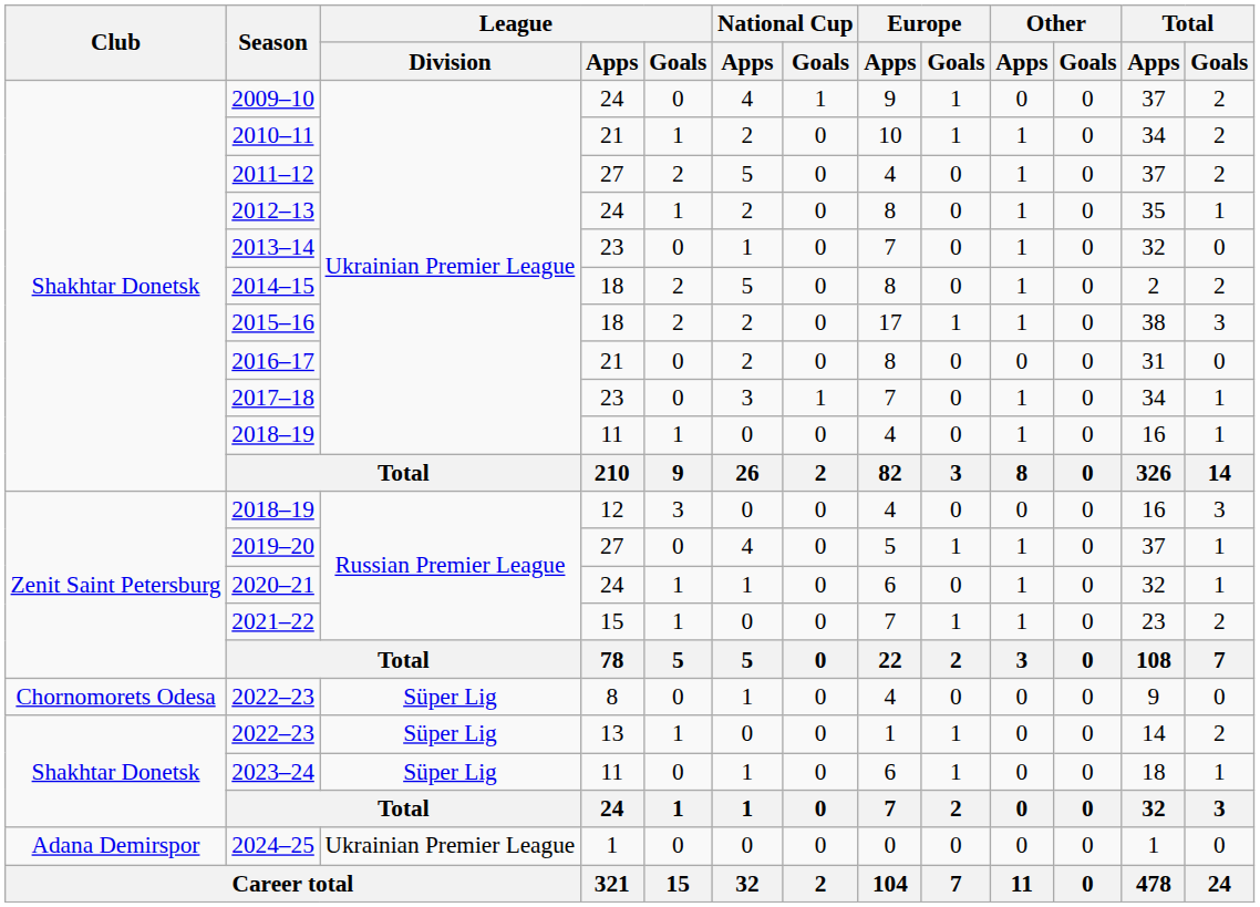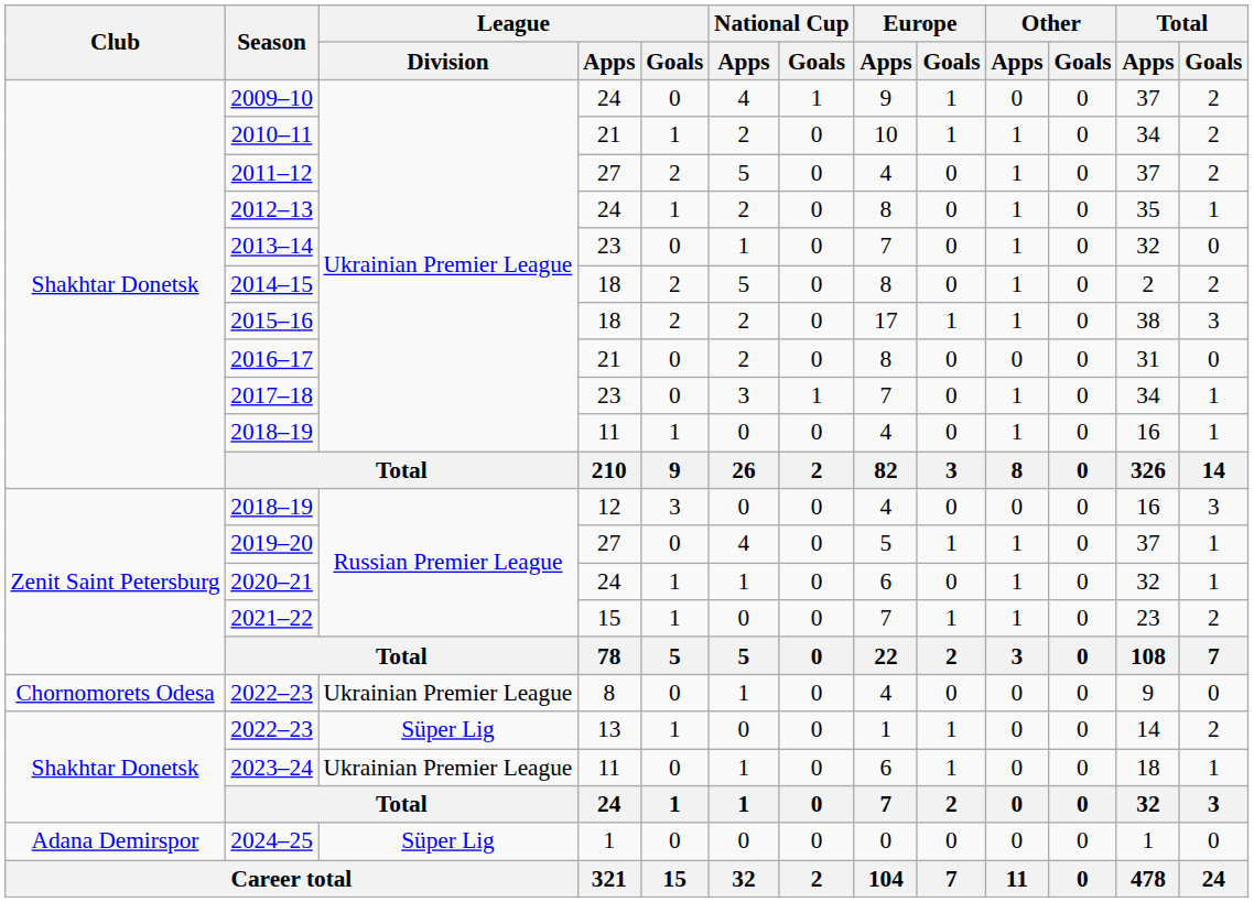2022–23 / 8 | League / Division: Süper Lig -> Ukrainian Premier League
2023–24 | League / Division: Süper Lig -> Ukrainian Premier League
2024–25 | League / Division: Ukrainian Premier League -> Süper Lig
